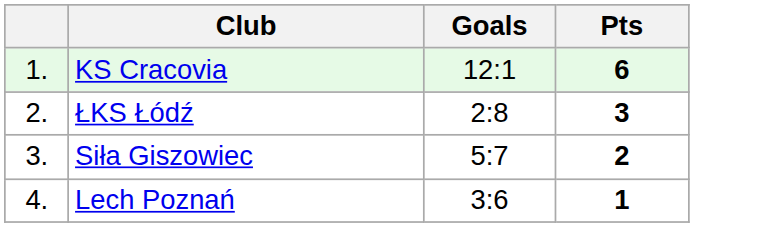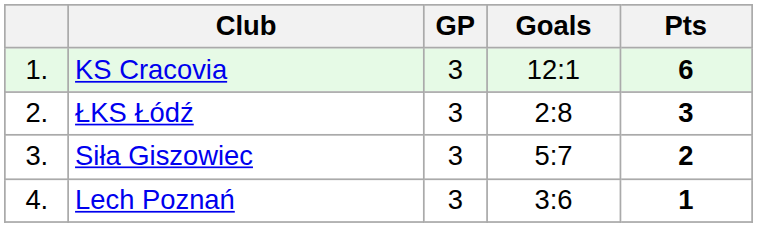+ column: GP | 3 | 3 | 3 | 3
